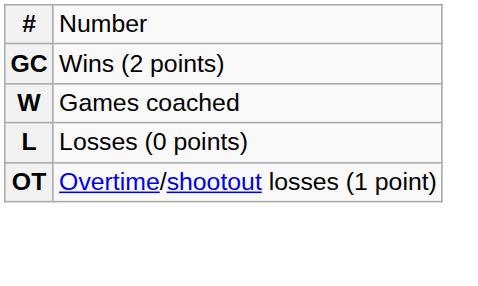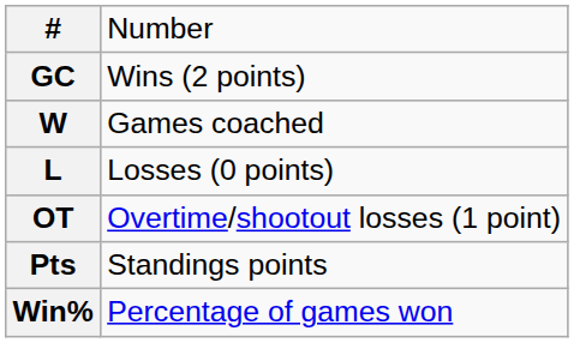+ row: Pts | Standings points
+ row: Win% | Percentage of games won
